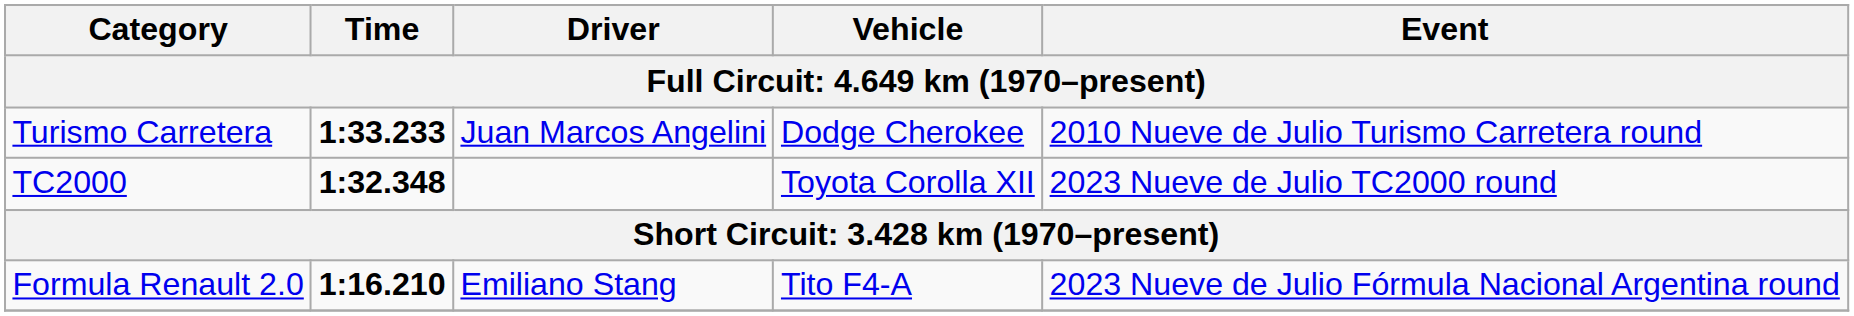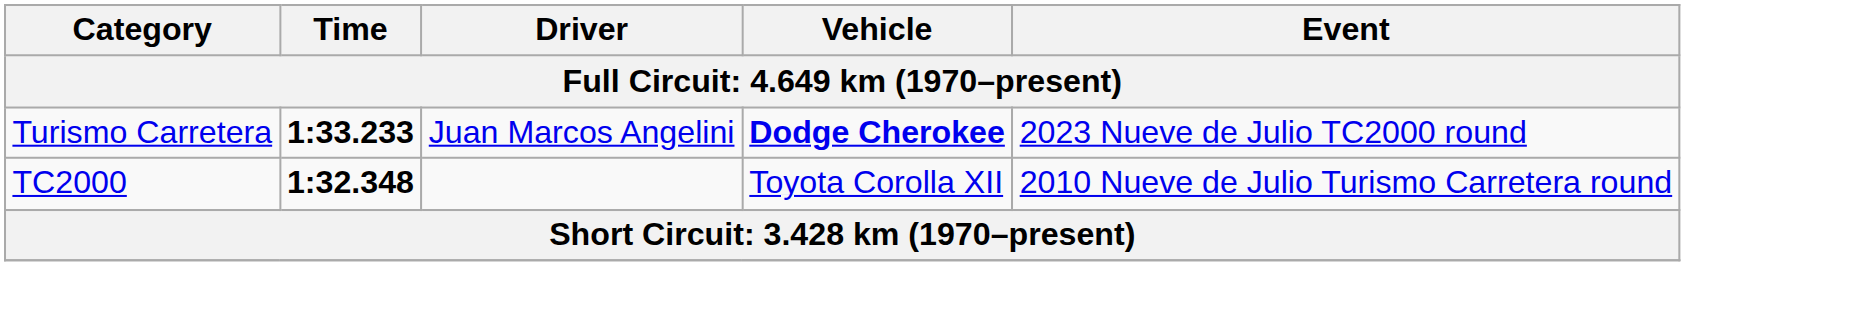Turismo Carretera | Vehicle: normal -> bold
Turismo Carretera | Event: 2010 Nueve de Julio Turismo Carretera round -> 2023 Nueve de Julio TC2000 round
TC2000 | Event: 2023 Nueve de Julio TC2000 round -> 2010 Nueve de Julio Turismo Carretera round
- row: Formula Renault 2.0 | 1:16.210 | Emiliano Stang | Tito F4-A | 2023 Nueve de Julio Fórmula Nacional Argentina round
